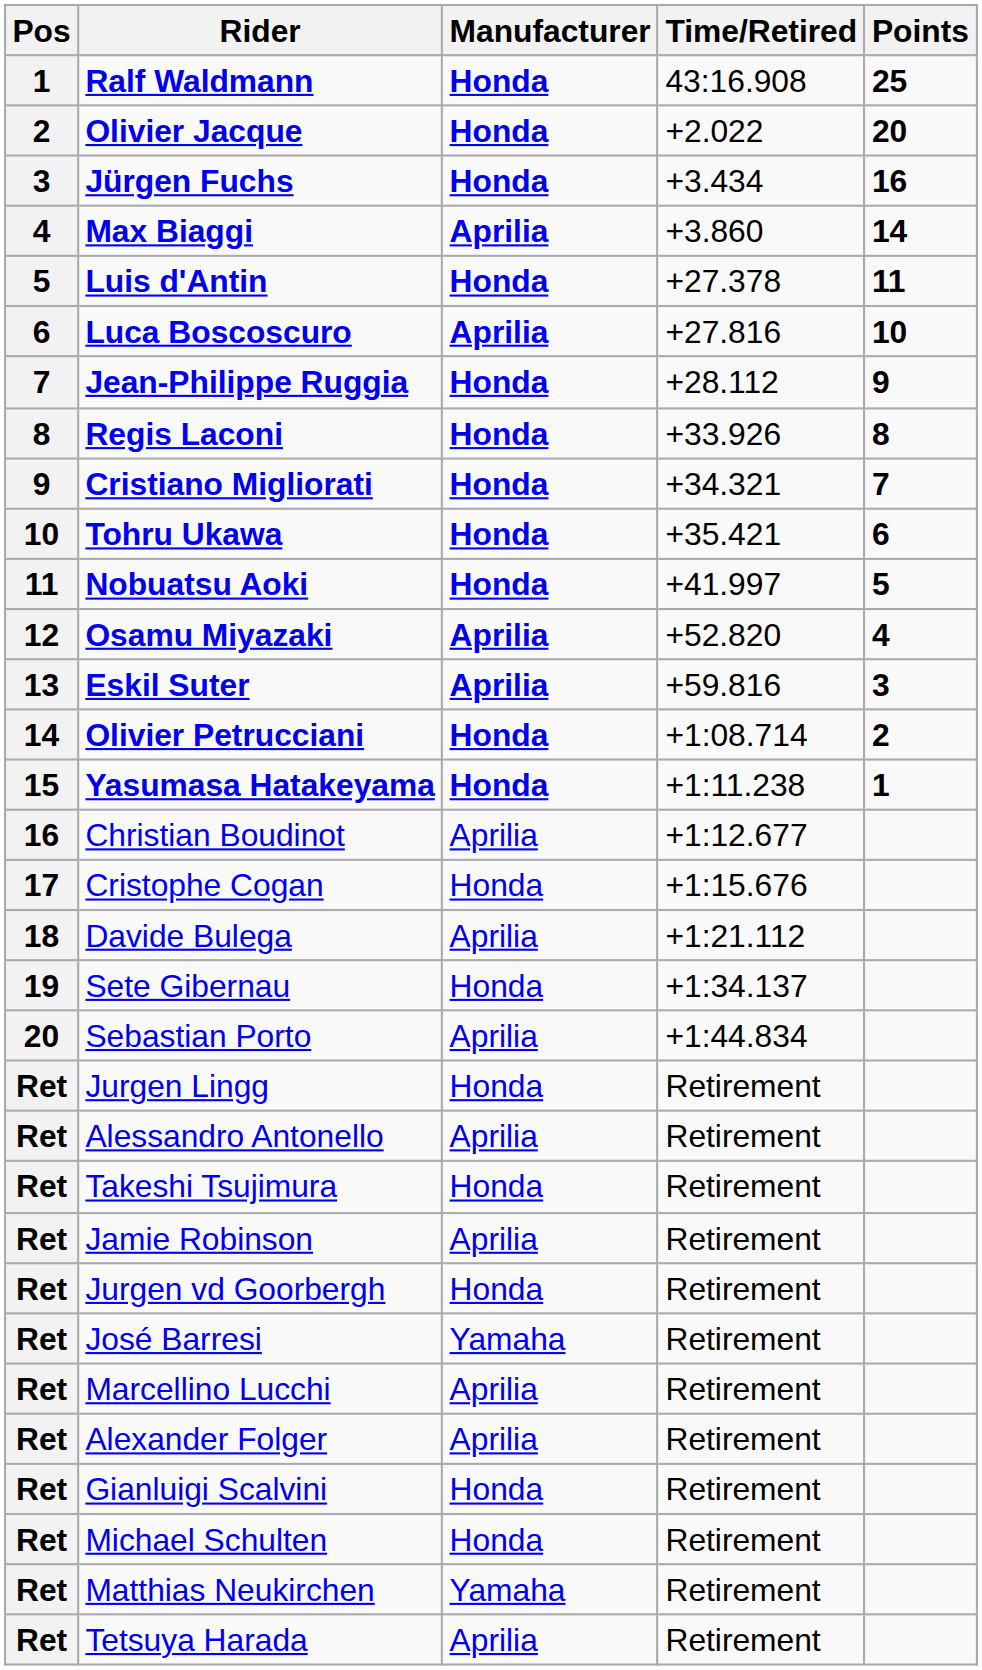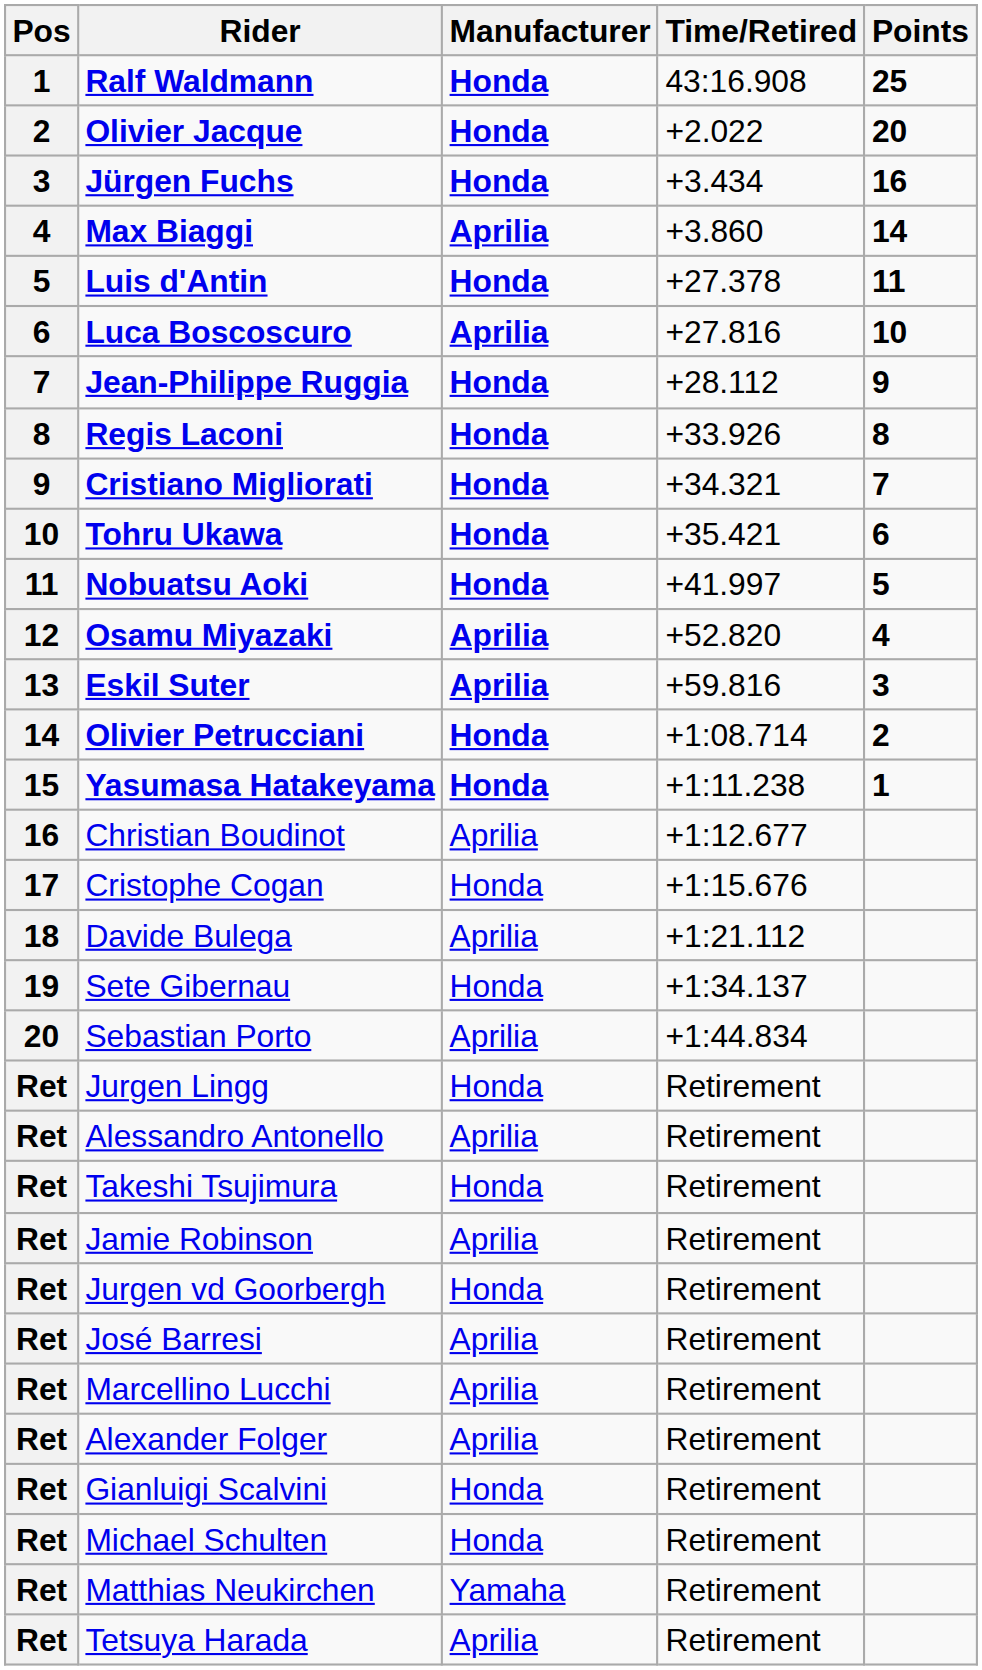José Barresi | Manufacturer: Yamaha -> Aprilia
